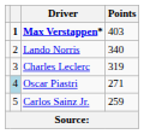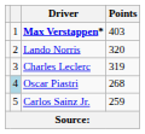Max Verstappen* | column 2: bold -> normal
Lando Norris | Points: 340 -> 320
Oscar Piastri | Points: 271 -> 268
